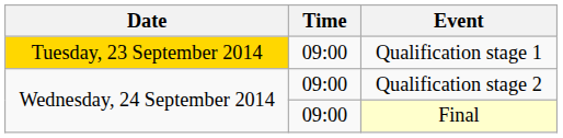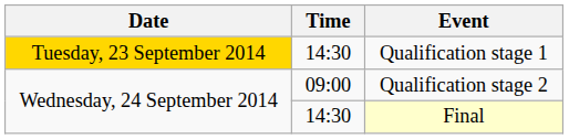Qualification stage 1 | Time: 09:00 -> 14:30
Final | Time: 09:00 -> 14:30
